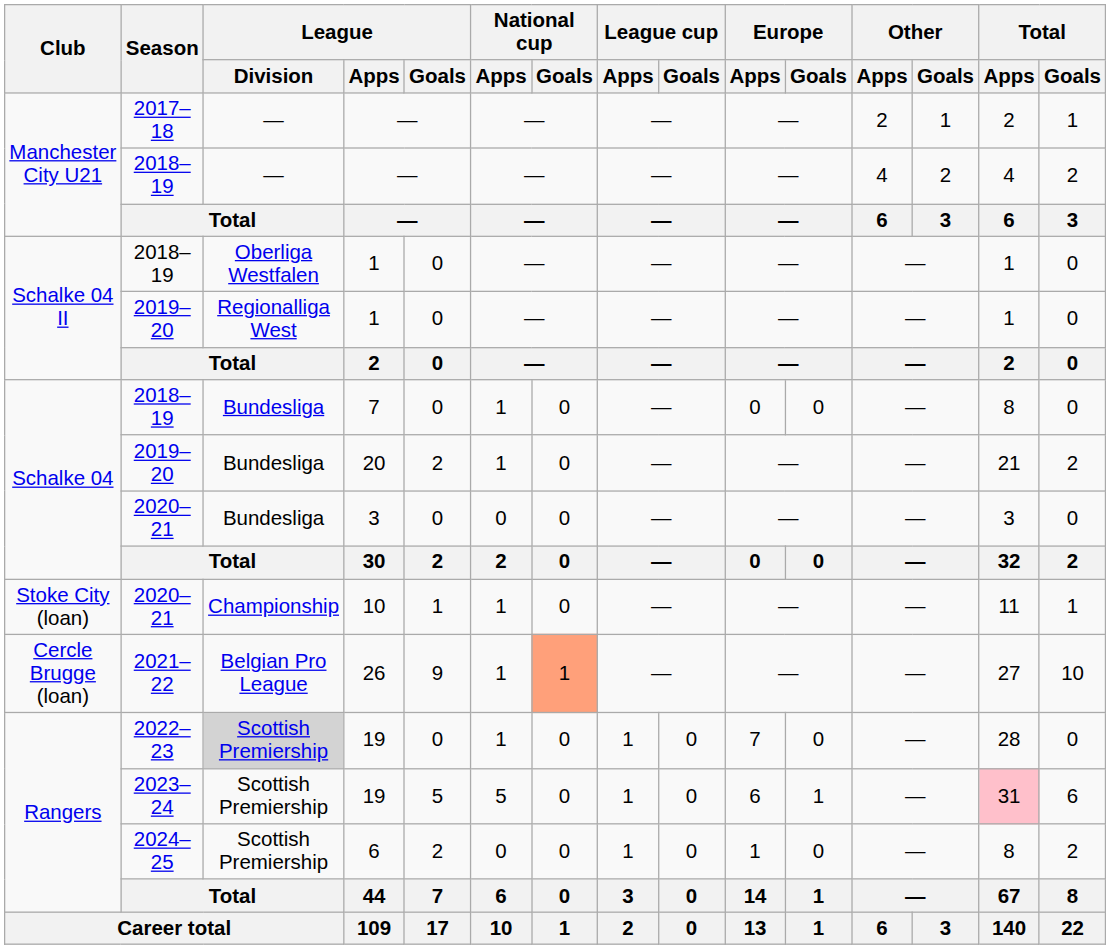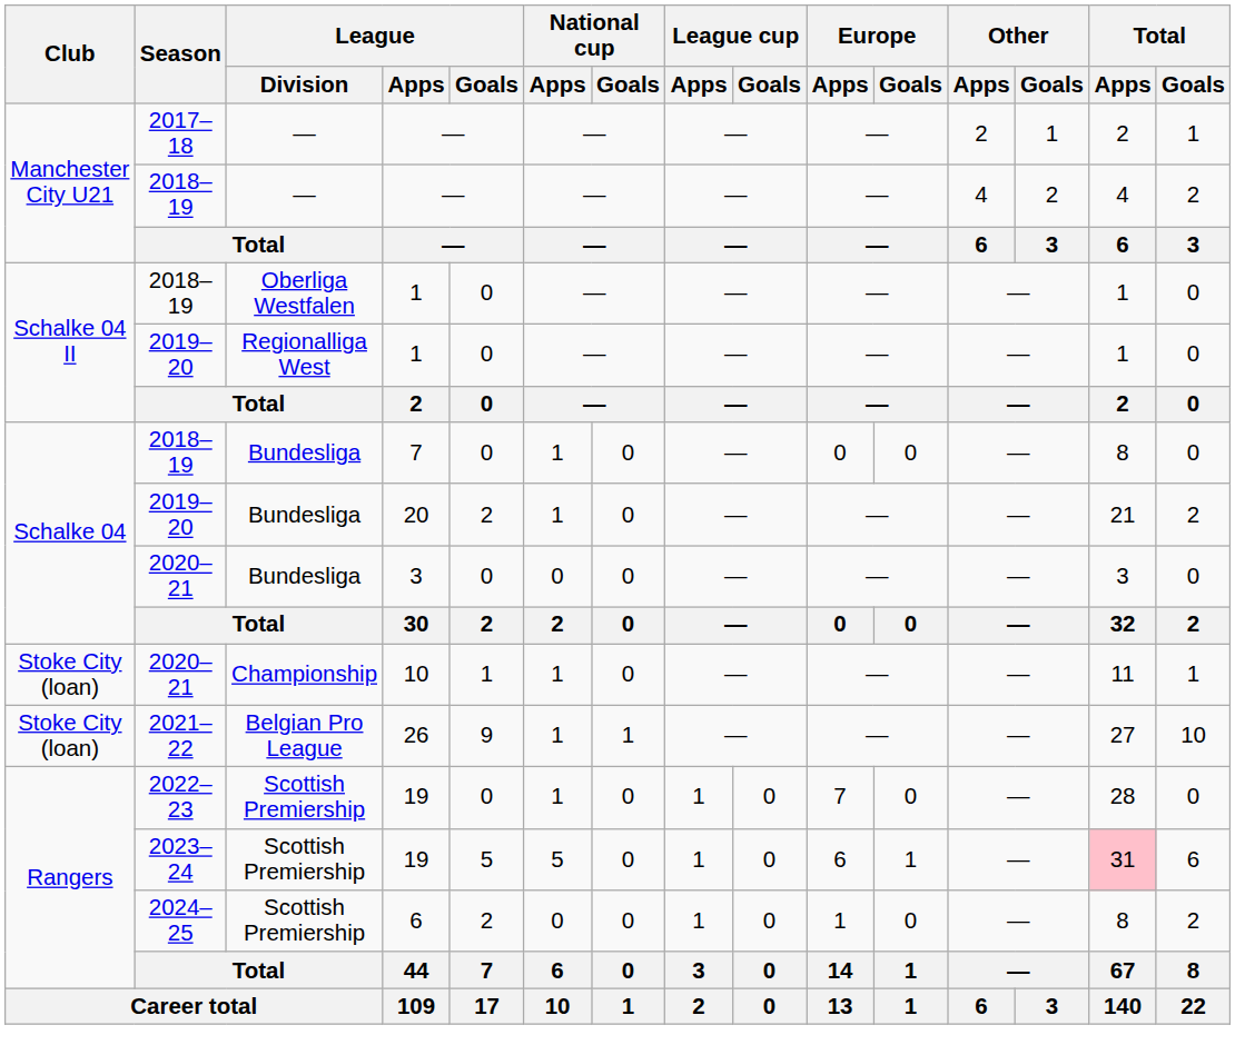26 | Club: Cercle Brugge (loan) -> Stoke City (loan)
26 | National cup / Goals: lightsalmon background -> no background
2022–23 / 19 | League / Division: lightgrey background -> no background
